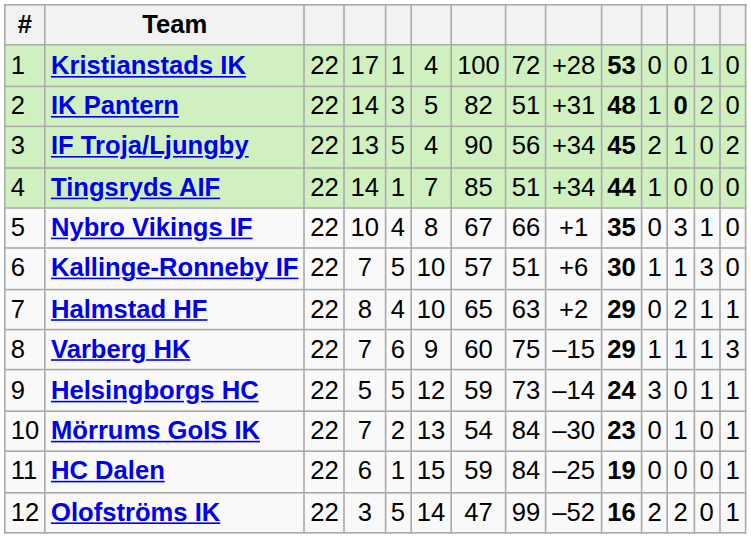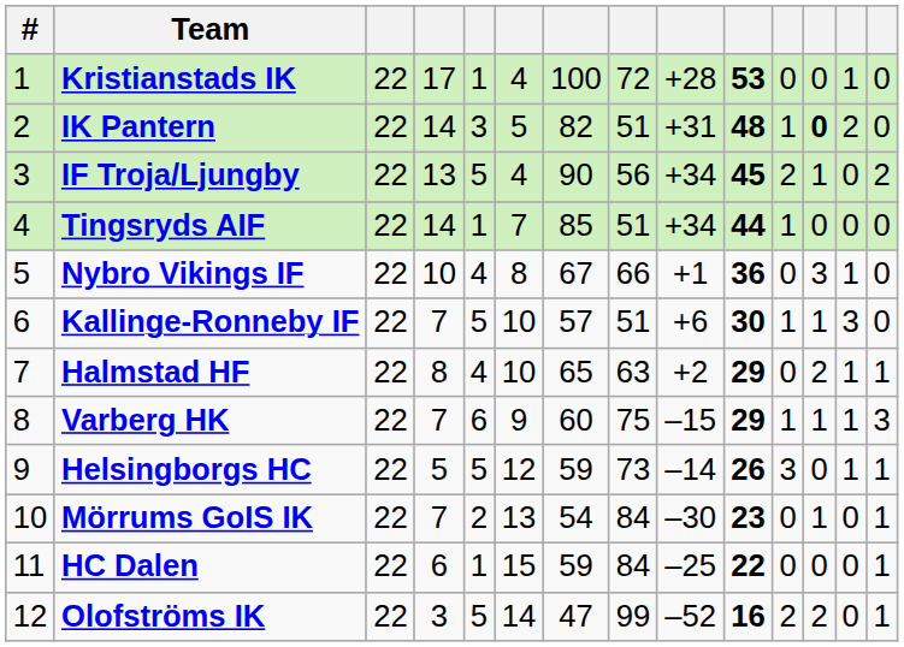Nybro Vikings IF | column 10: 35 -> 36
Helsingborgs HC | column 10: 24 -> 26
HC Dalen | column 10: 19 -> 22
